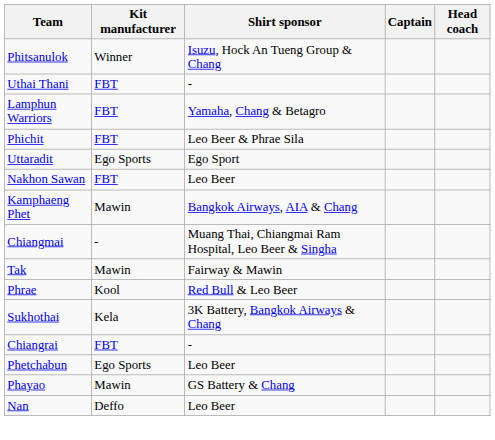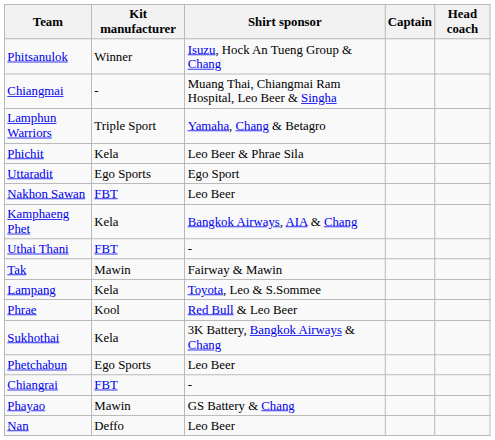rows swapped: Chiangmai <-> Uthai Thani
Lamphun Warriors | Kit manufacturer: FBT -> Triple Sport
Phichit | Kit manufacturer: FBT -> Kela
Kamphaeng Phet | Kit manufacturer: Mawin -> Kela
+ row: Lampang | Kela | Toyota, Leo & S.Sommee
rows swapped: Phetchabun <-> Chiangrai
